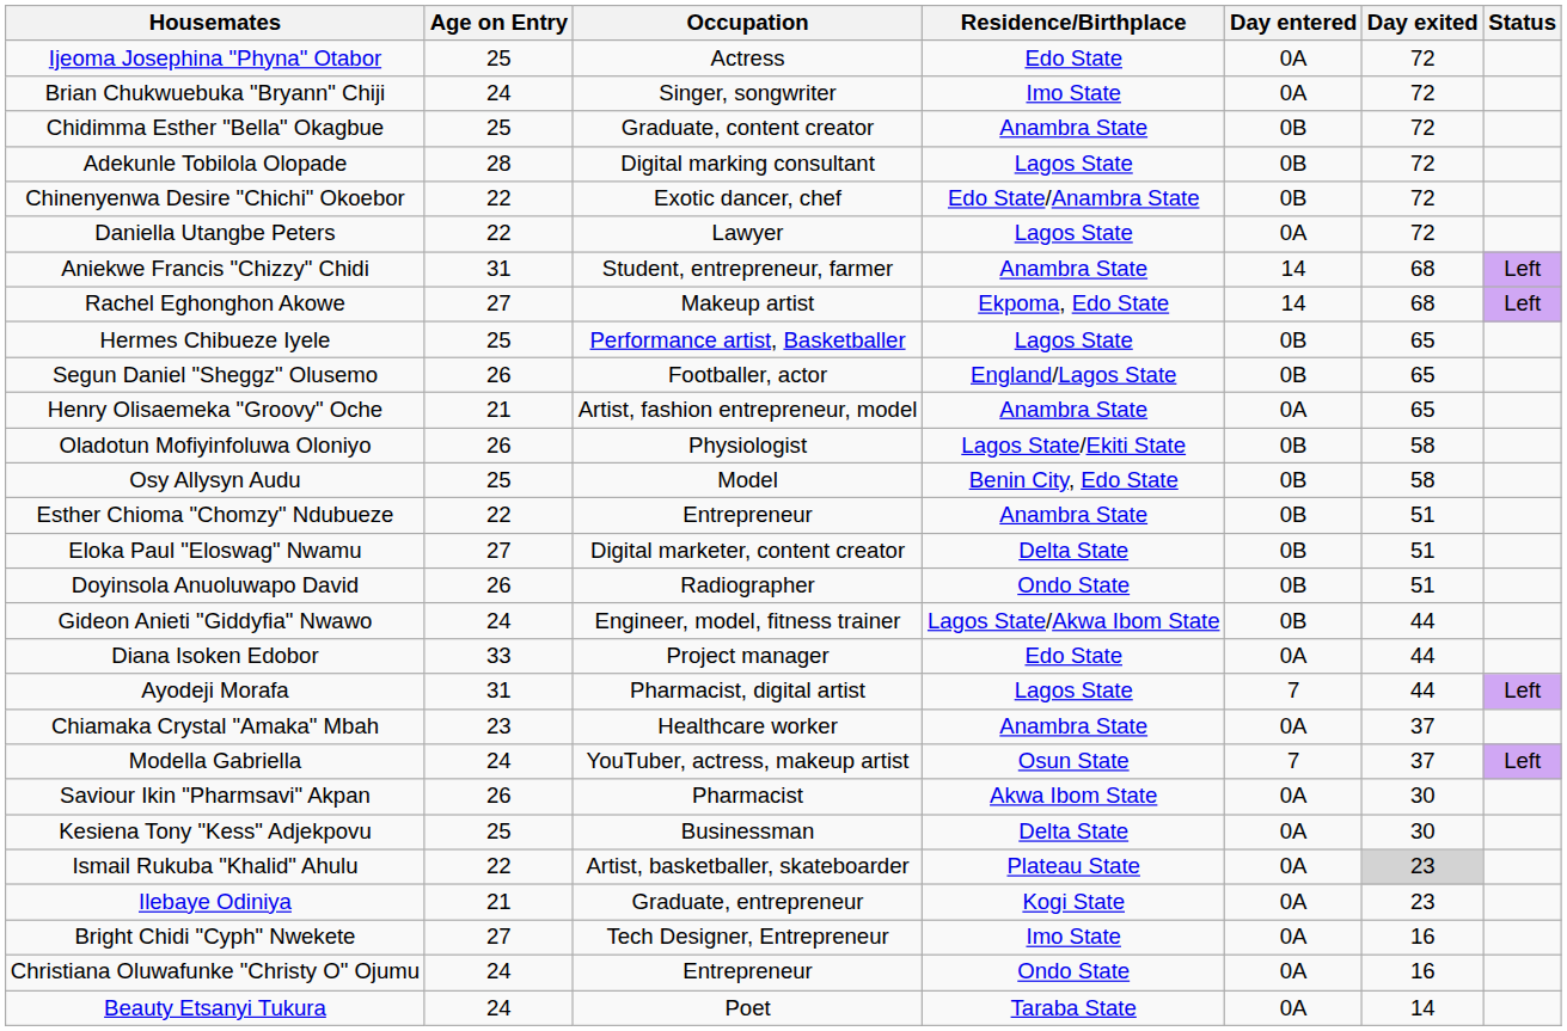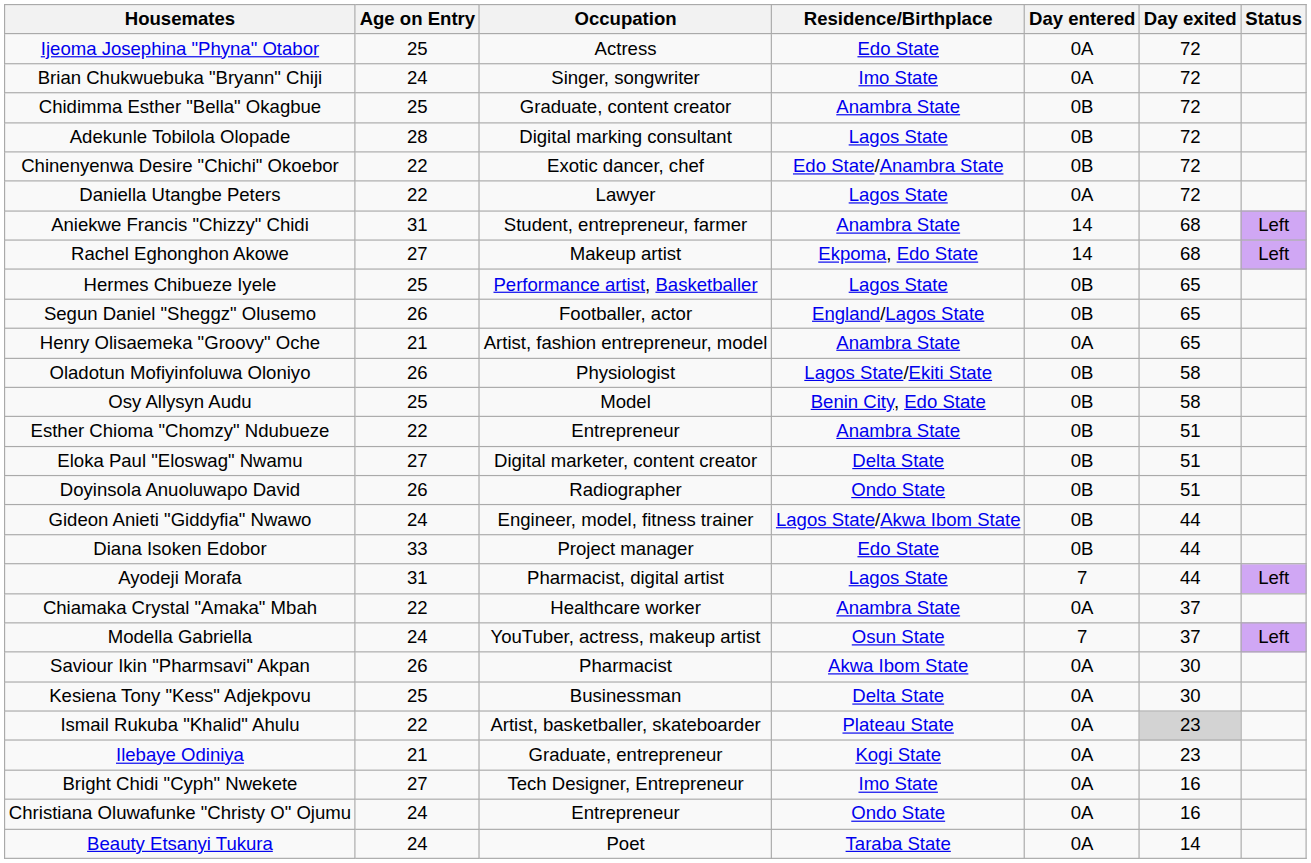Diana Isoken Edobor | Day entered: 0A -> 0B
Chiamaka Crystal "Amaka" Mbah | Age on Entry: 23 -> 22
